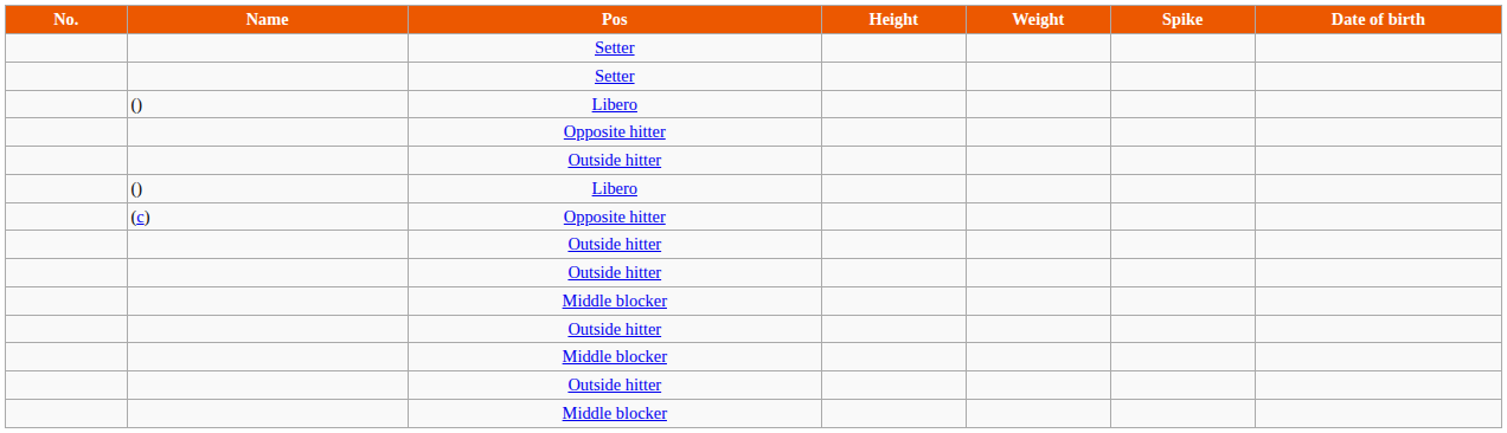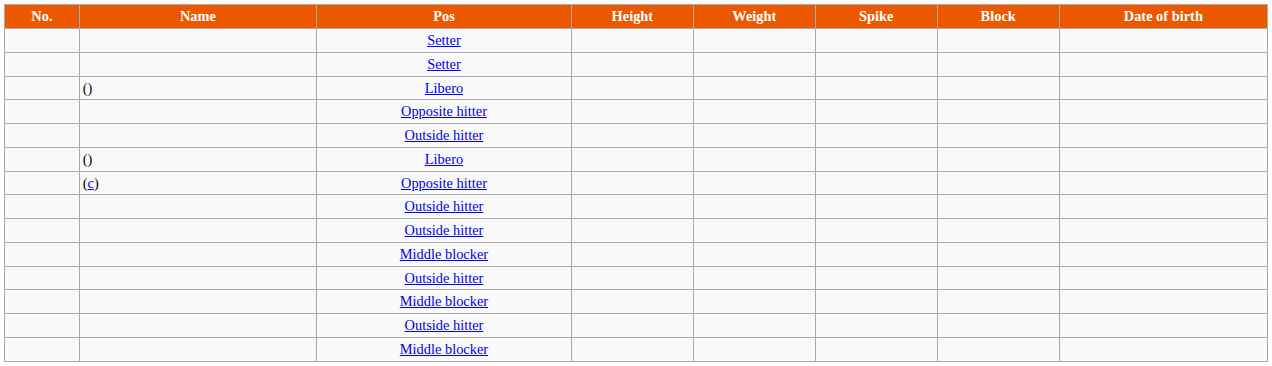+ column: Block
